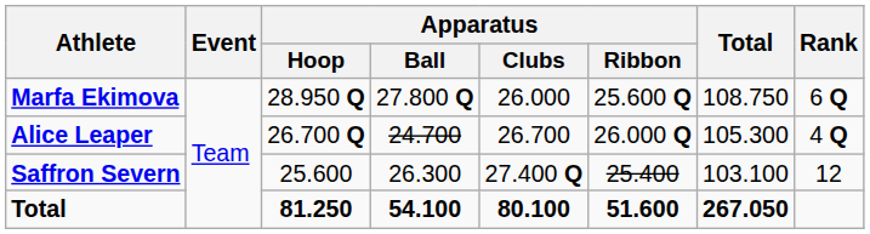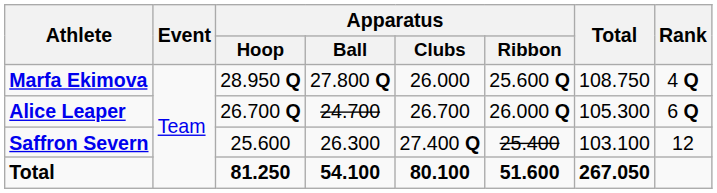Marfa Ekimova | Rank: 6 Q -> 4 Q
Alice Leaper | Rank: 4 Q -> 6 Q
